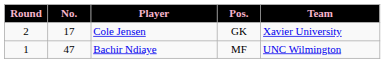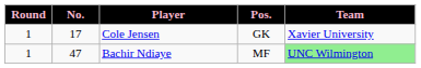Cole Jensen | Round: 2 -> 1
Bachir Ndiaye | Team: no background -> lightgreen background
